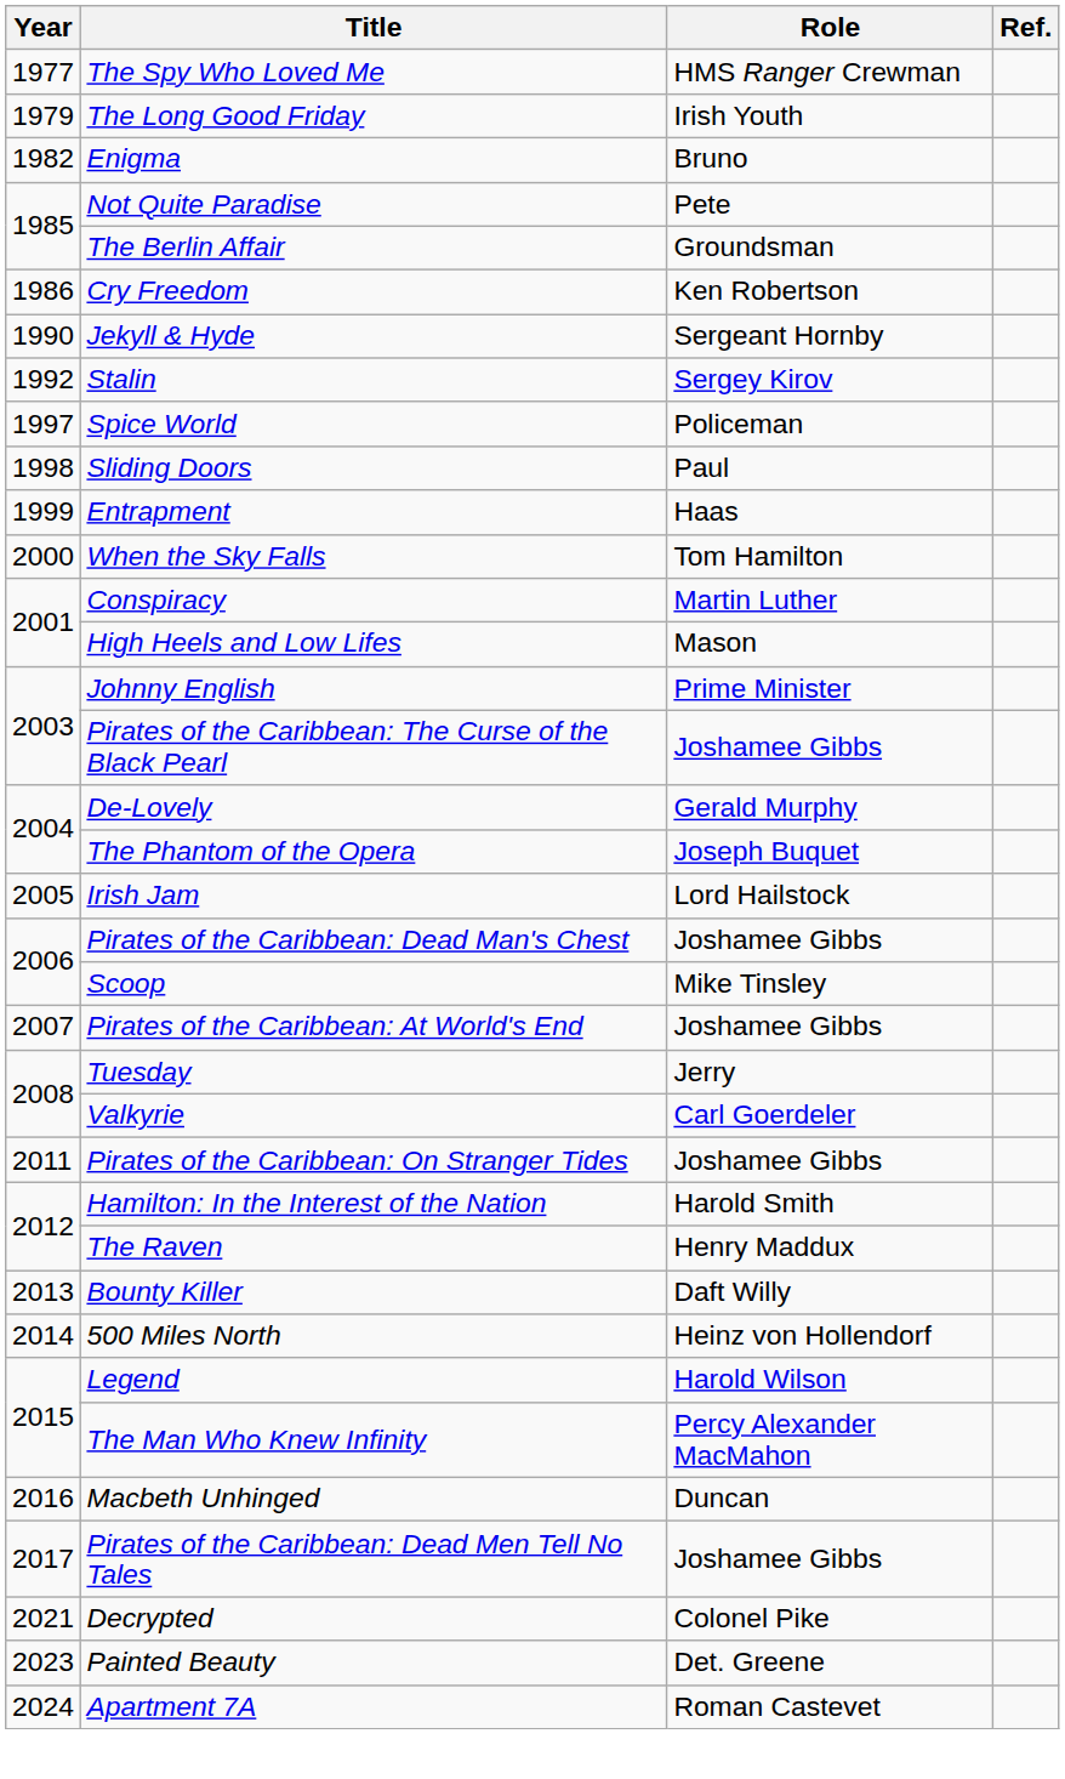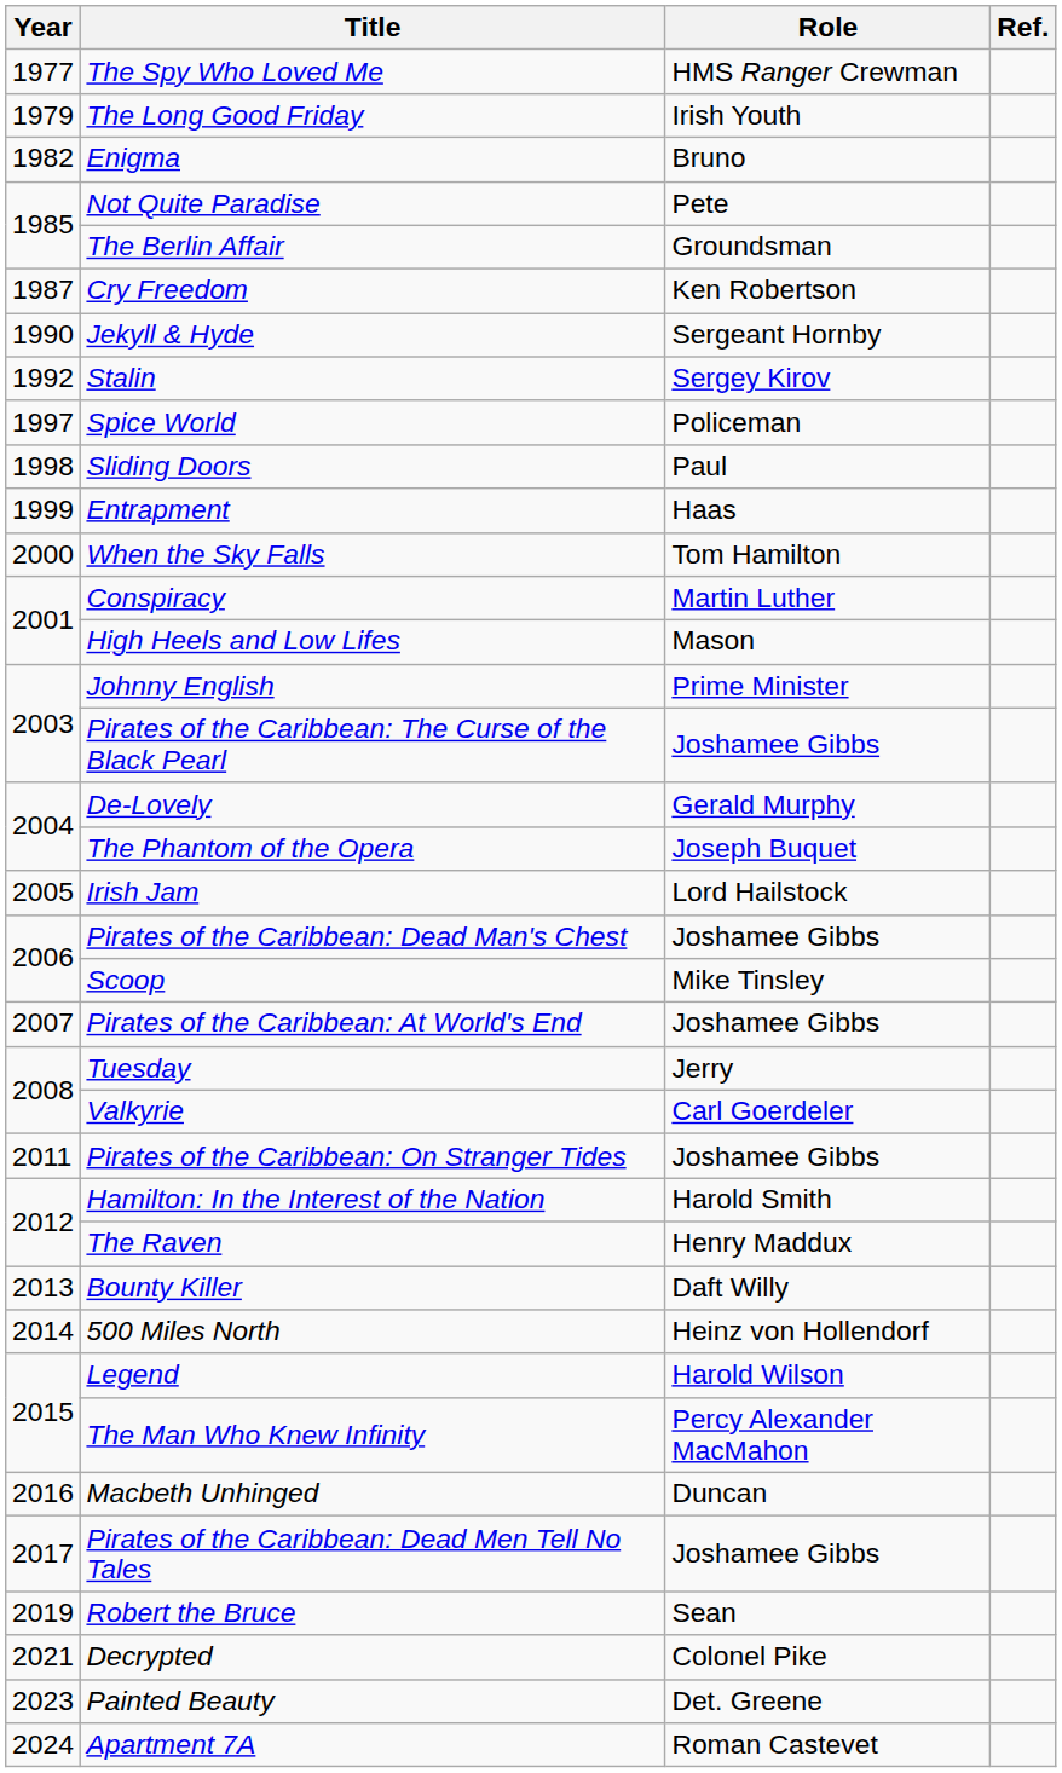Cry Freedom | Year: 1986 -> 1987
+ row: 2019 | Robert the Bruce | Sean
